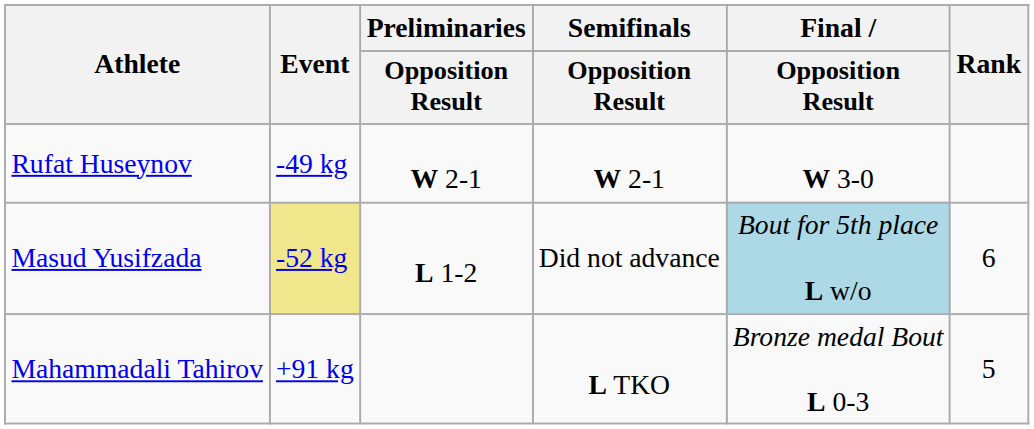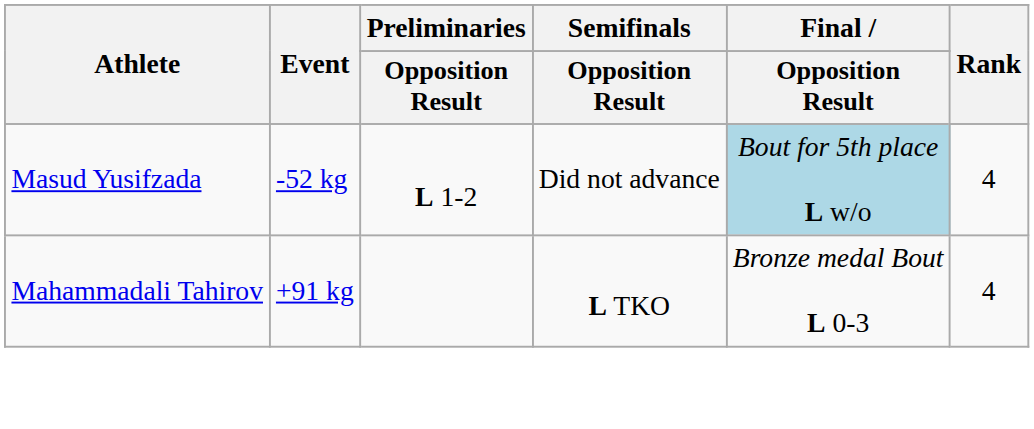- row: Rufat Huseynov | -49 kg | W 2-1 | W 2-1 | W 3-0
Masud Yusifzada | Event: khaki background -> no background
Masud Yusifzada | Rank: 6 -> 4
Mahammadali Tahirov | Rank: 5 -> 4
